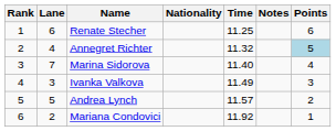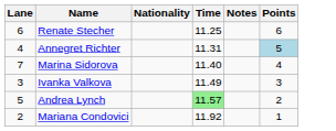- column: Rank | 1 | 2 | 3 | 4 | 5 | 6
Annegret Richter | Time: 11.32 -> 11.31
Andrea Lynch | Time: no background -> lightgreen background
